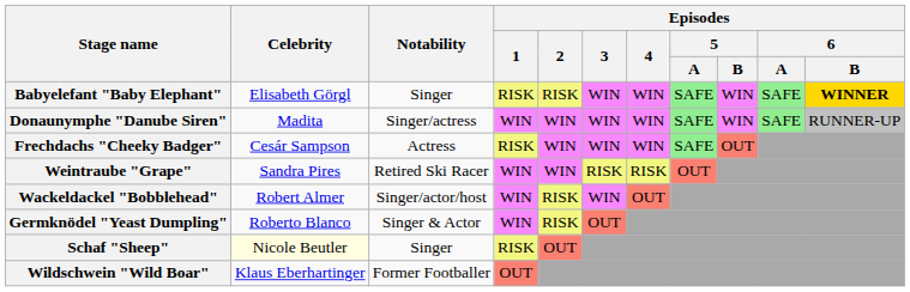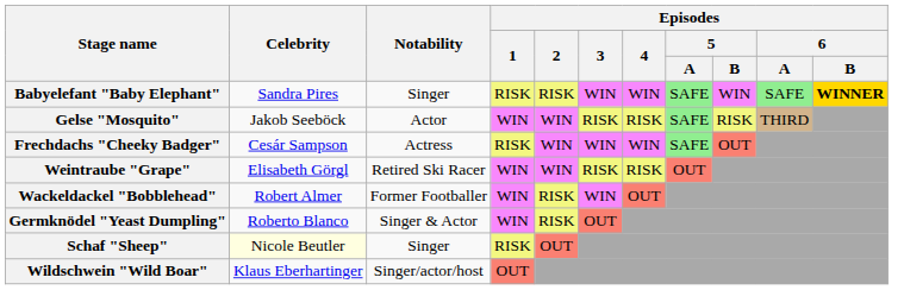Babyelefant "Baby Elephant" | Celebrity: Elisabeth Görgl -> Sandra Pires
- row: Donaunymphe "Danube Siren" | Madita | Singer/actress | WIN | WIN | WIN | WIN | SAFE | WIN | SAFE | RUNNER-UP
+ row: Gelse "Mosquito" | Jakob Seeböck | Actor | WIN | WIN | RISK | RISK | SAFE | RISK | THIRD
Weintraube "Grape" | Celebrity: Sandra Pires -> Elisabeth Görgl
Wackeldackel "Bobblehead" | Notability: Singer/actor/host -> Former Footballer
Wildschwein "Wild Boar" | Notability: Former Footballer -> Singer/actor/host
